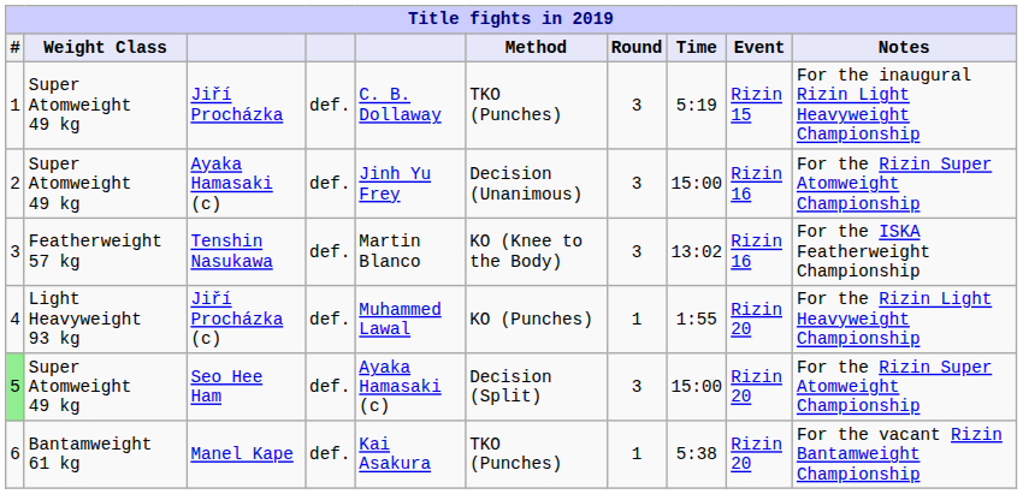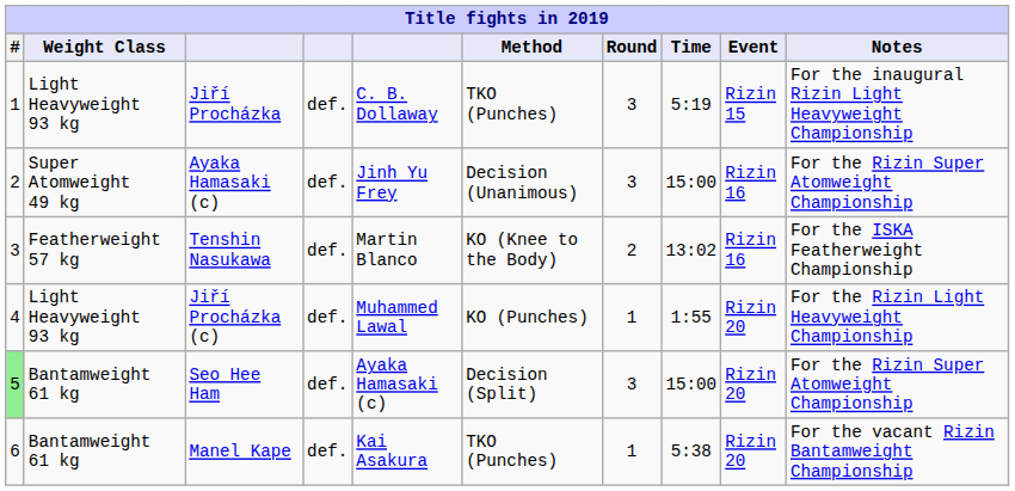Jiří Procházka | Weight Class: Super Atomweight 49 kg -> Light Heavyweight 93 kg
Tenshin Nasukawa | Round: 3 -> 2
Seo Hee Ham | Weight Class: Super Atomweight 49 kg -> Bantamweight 61 kg
